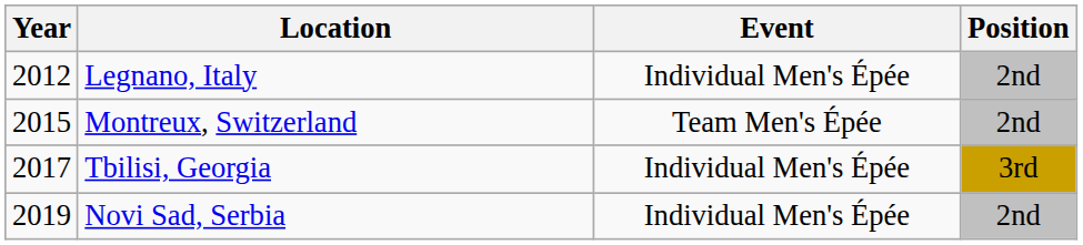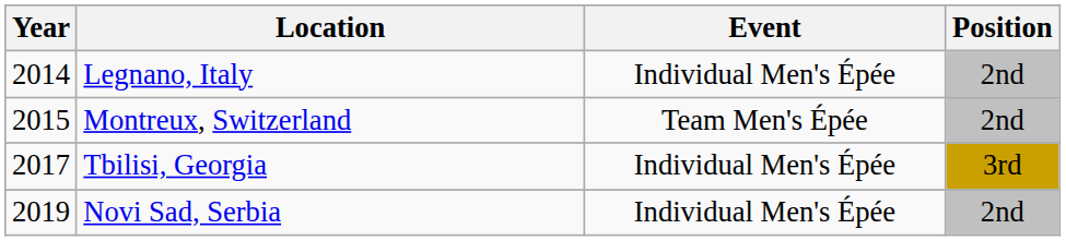Legnano, Italy | Year: 2012 -> 2014
